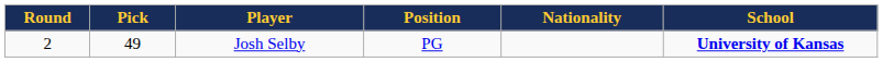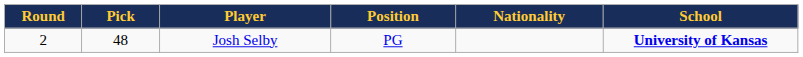Josh Selby | Pick: 49 -> 48
